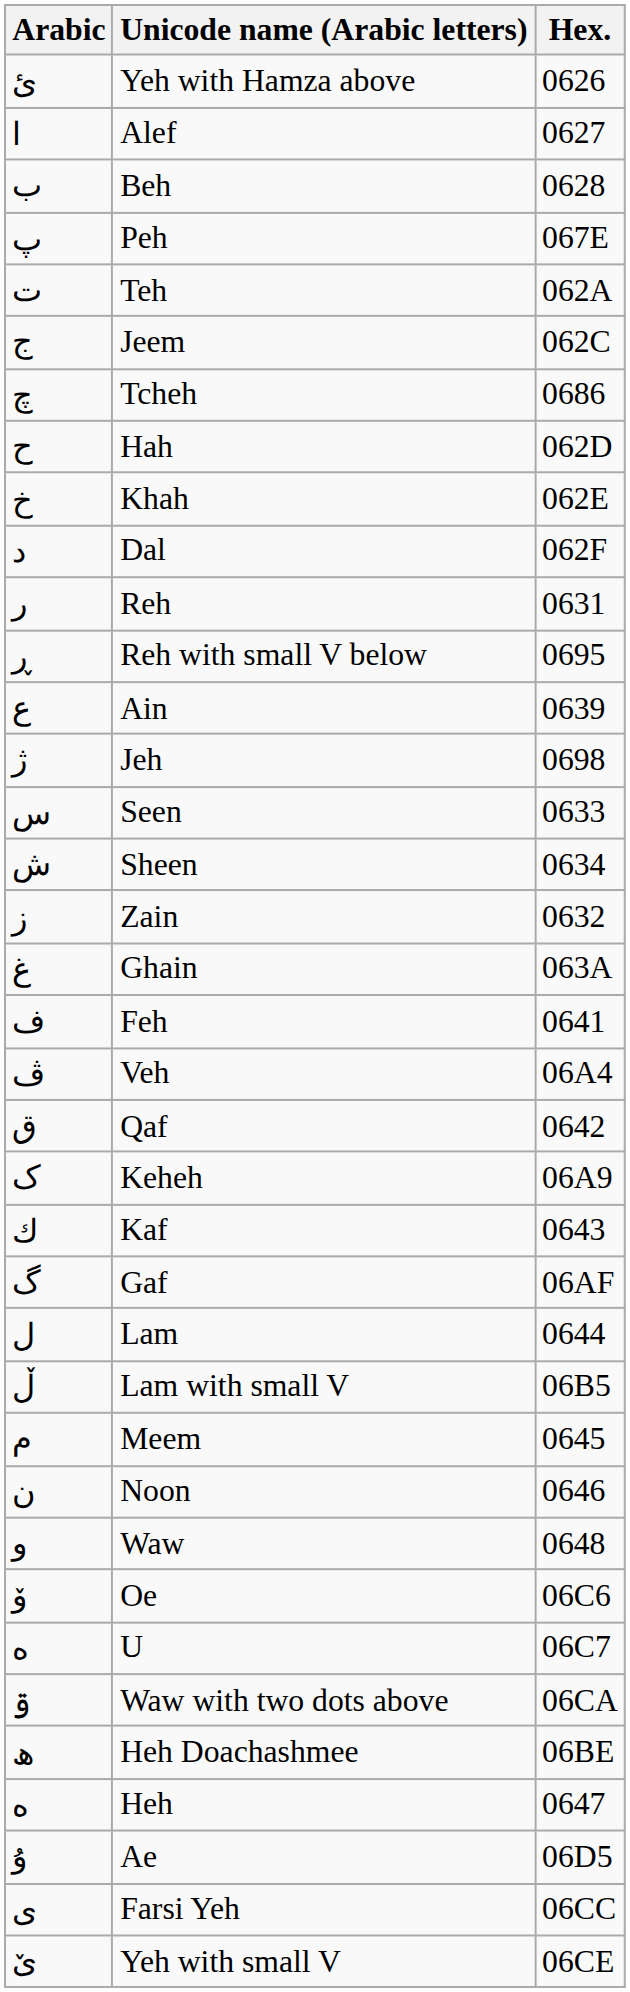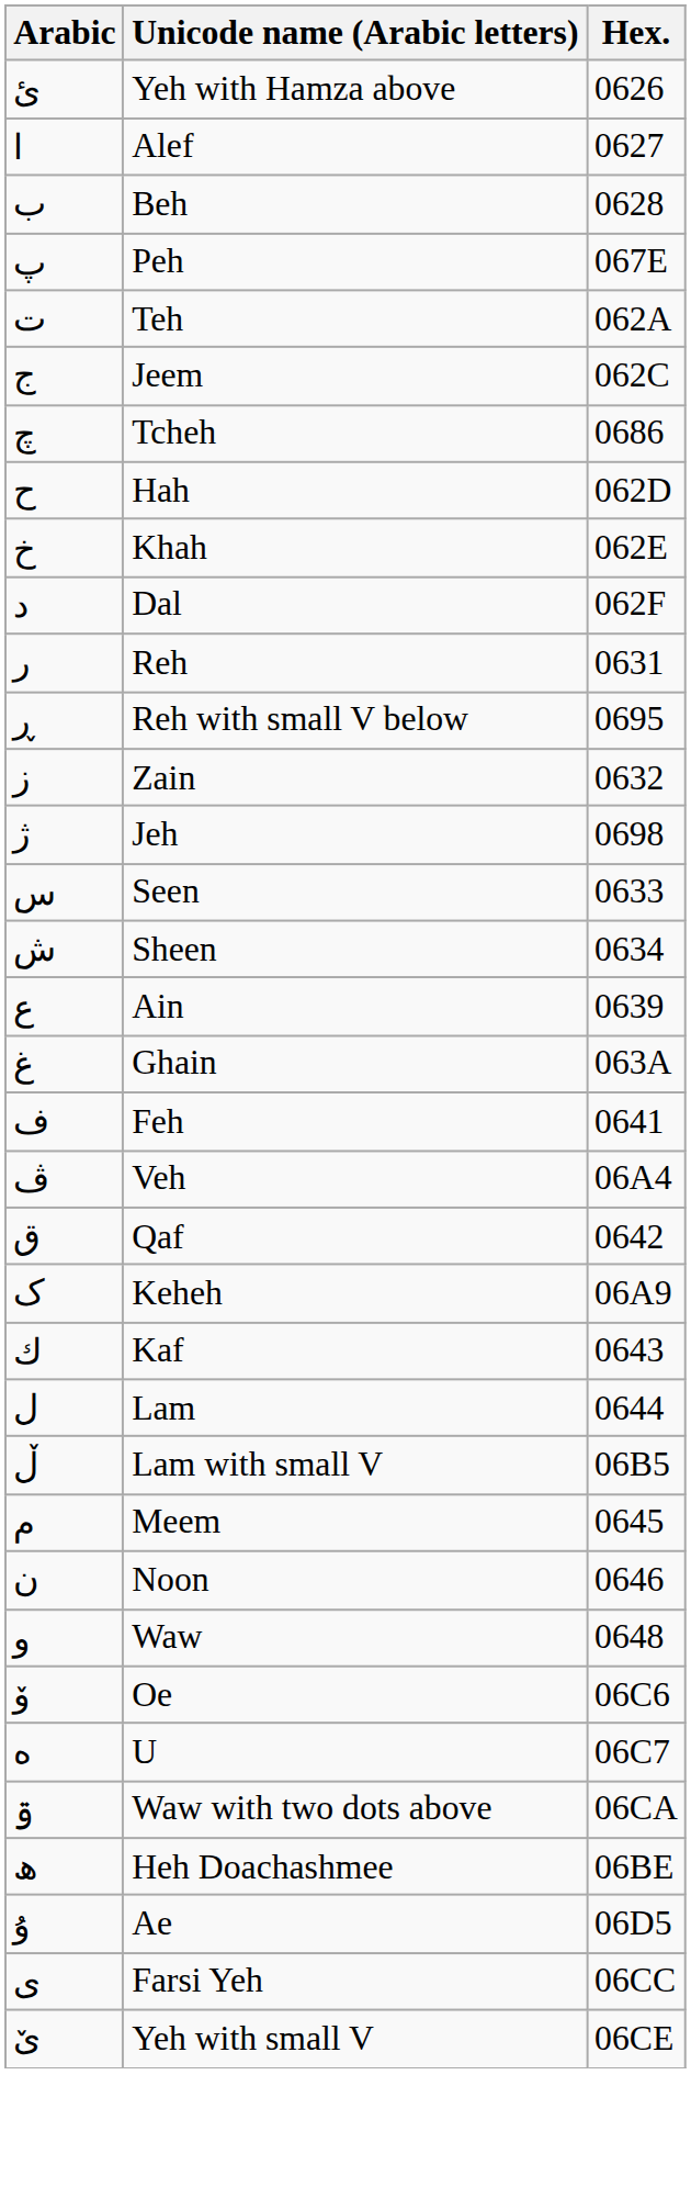rows swapped: Zain <-> Ain
- row: گ | Gaf | 06AF
- row: ه | Heh | 0647
